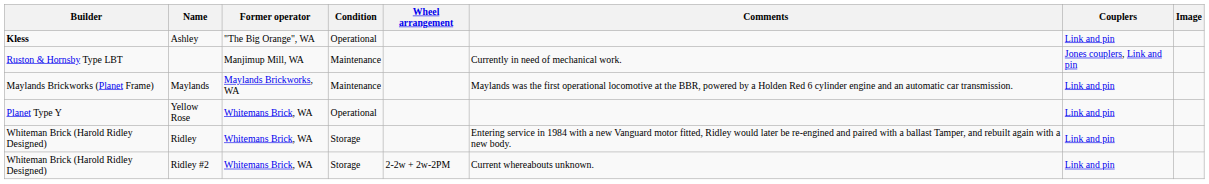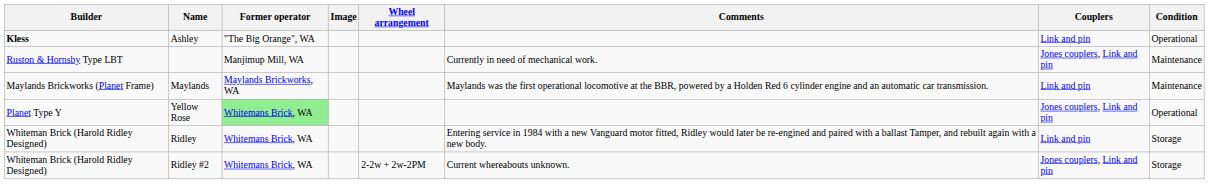columns swapped: Condition <-> Image
Yellow Rose | Former operator: no background -> lightgreen background
Yellow Rose | Couplers: Link and pin -> Jones couplers, Link and pin
Ridley #2 | Couplers: Link and pin -> Jones couplers, Link and pin
